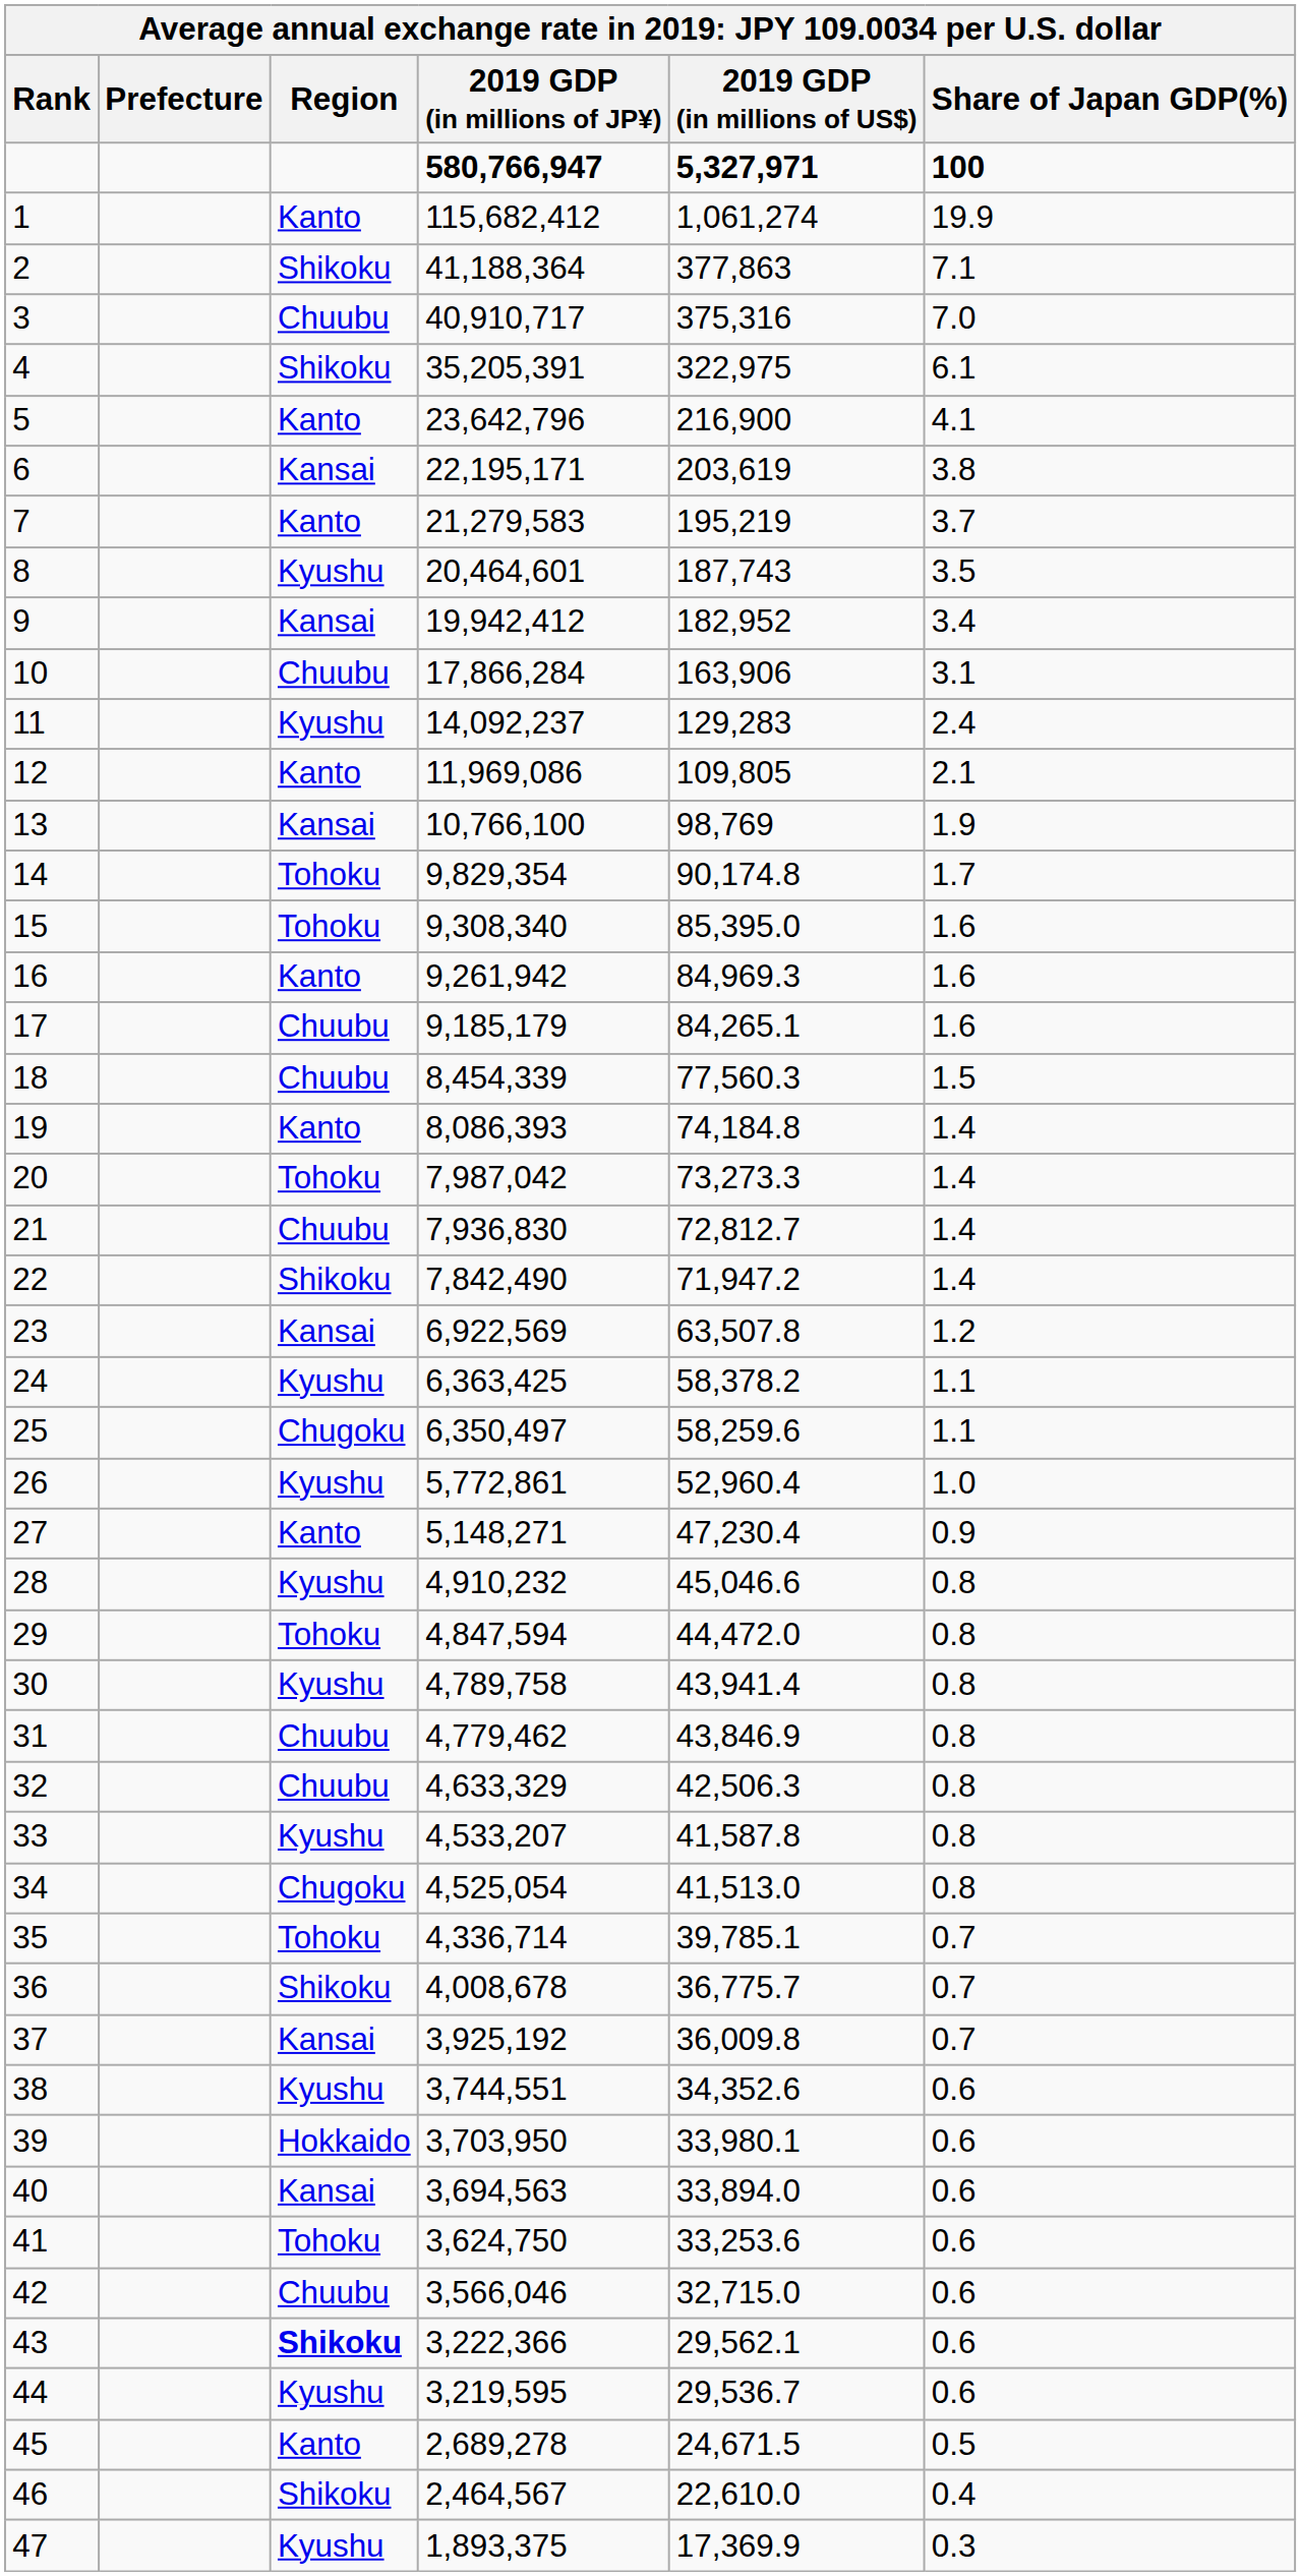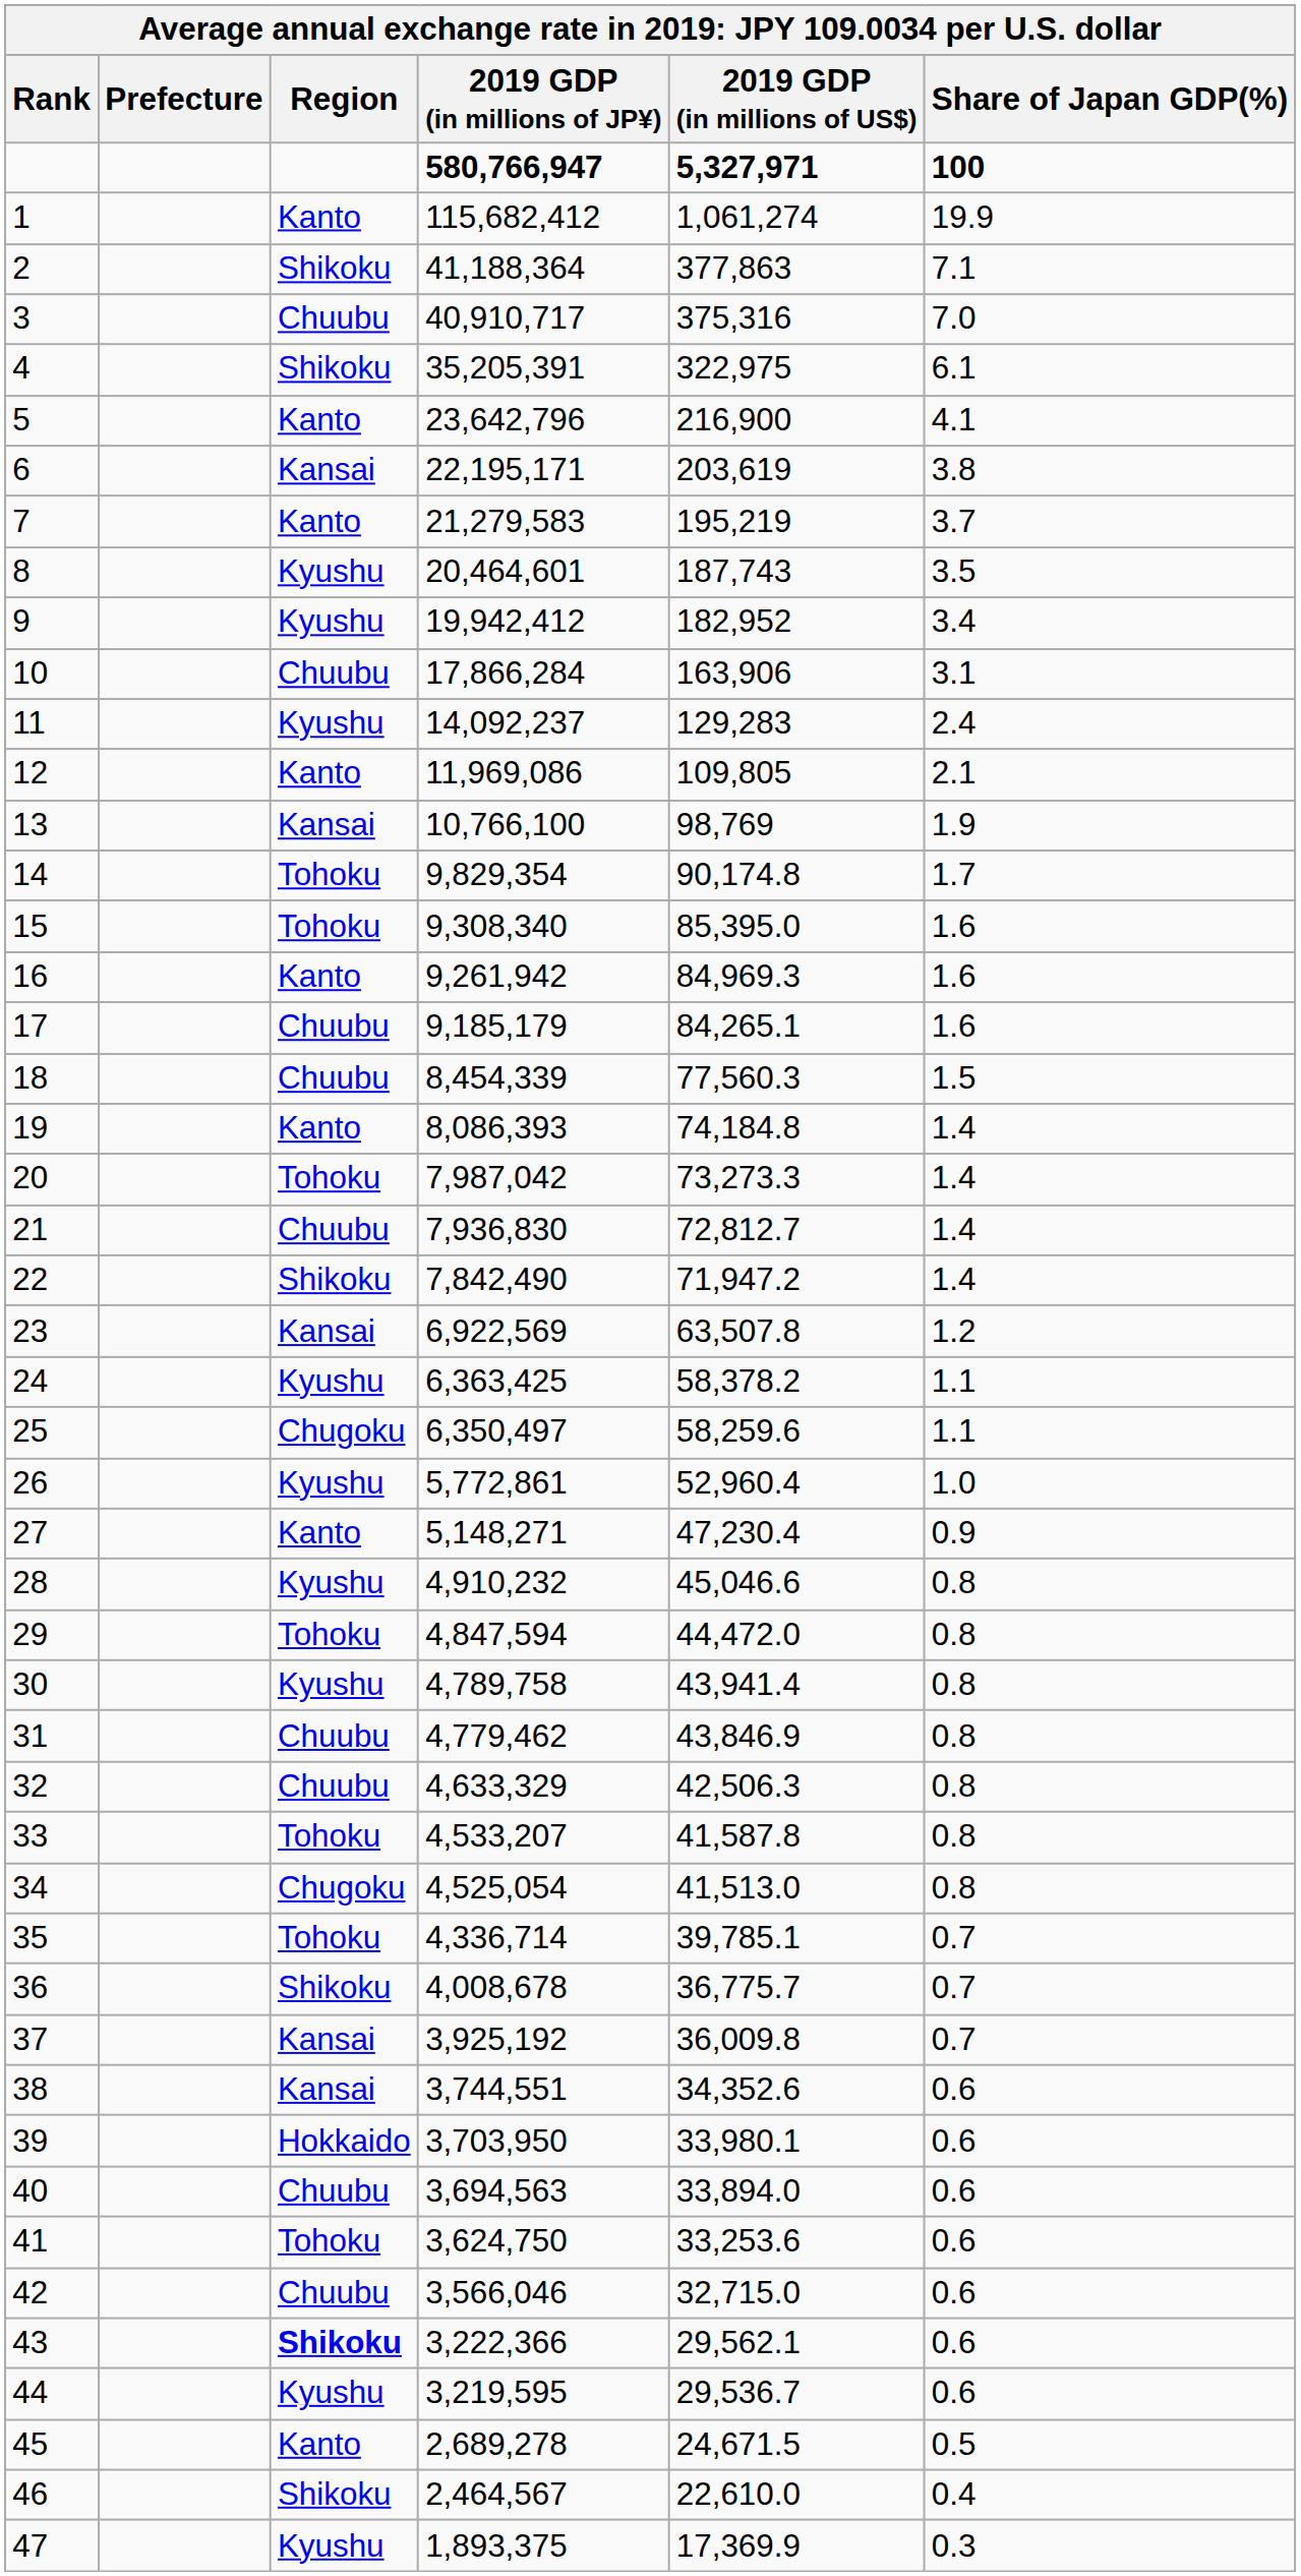9 | Region: Kansai -> Kyushu
33 | Region: Kyushu -> Tohoku
38 | Region: Kyushu -> Kansai
40 | Region: Kansai -> Chuubu
